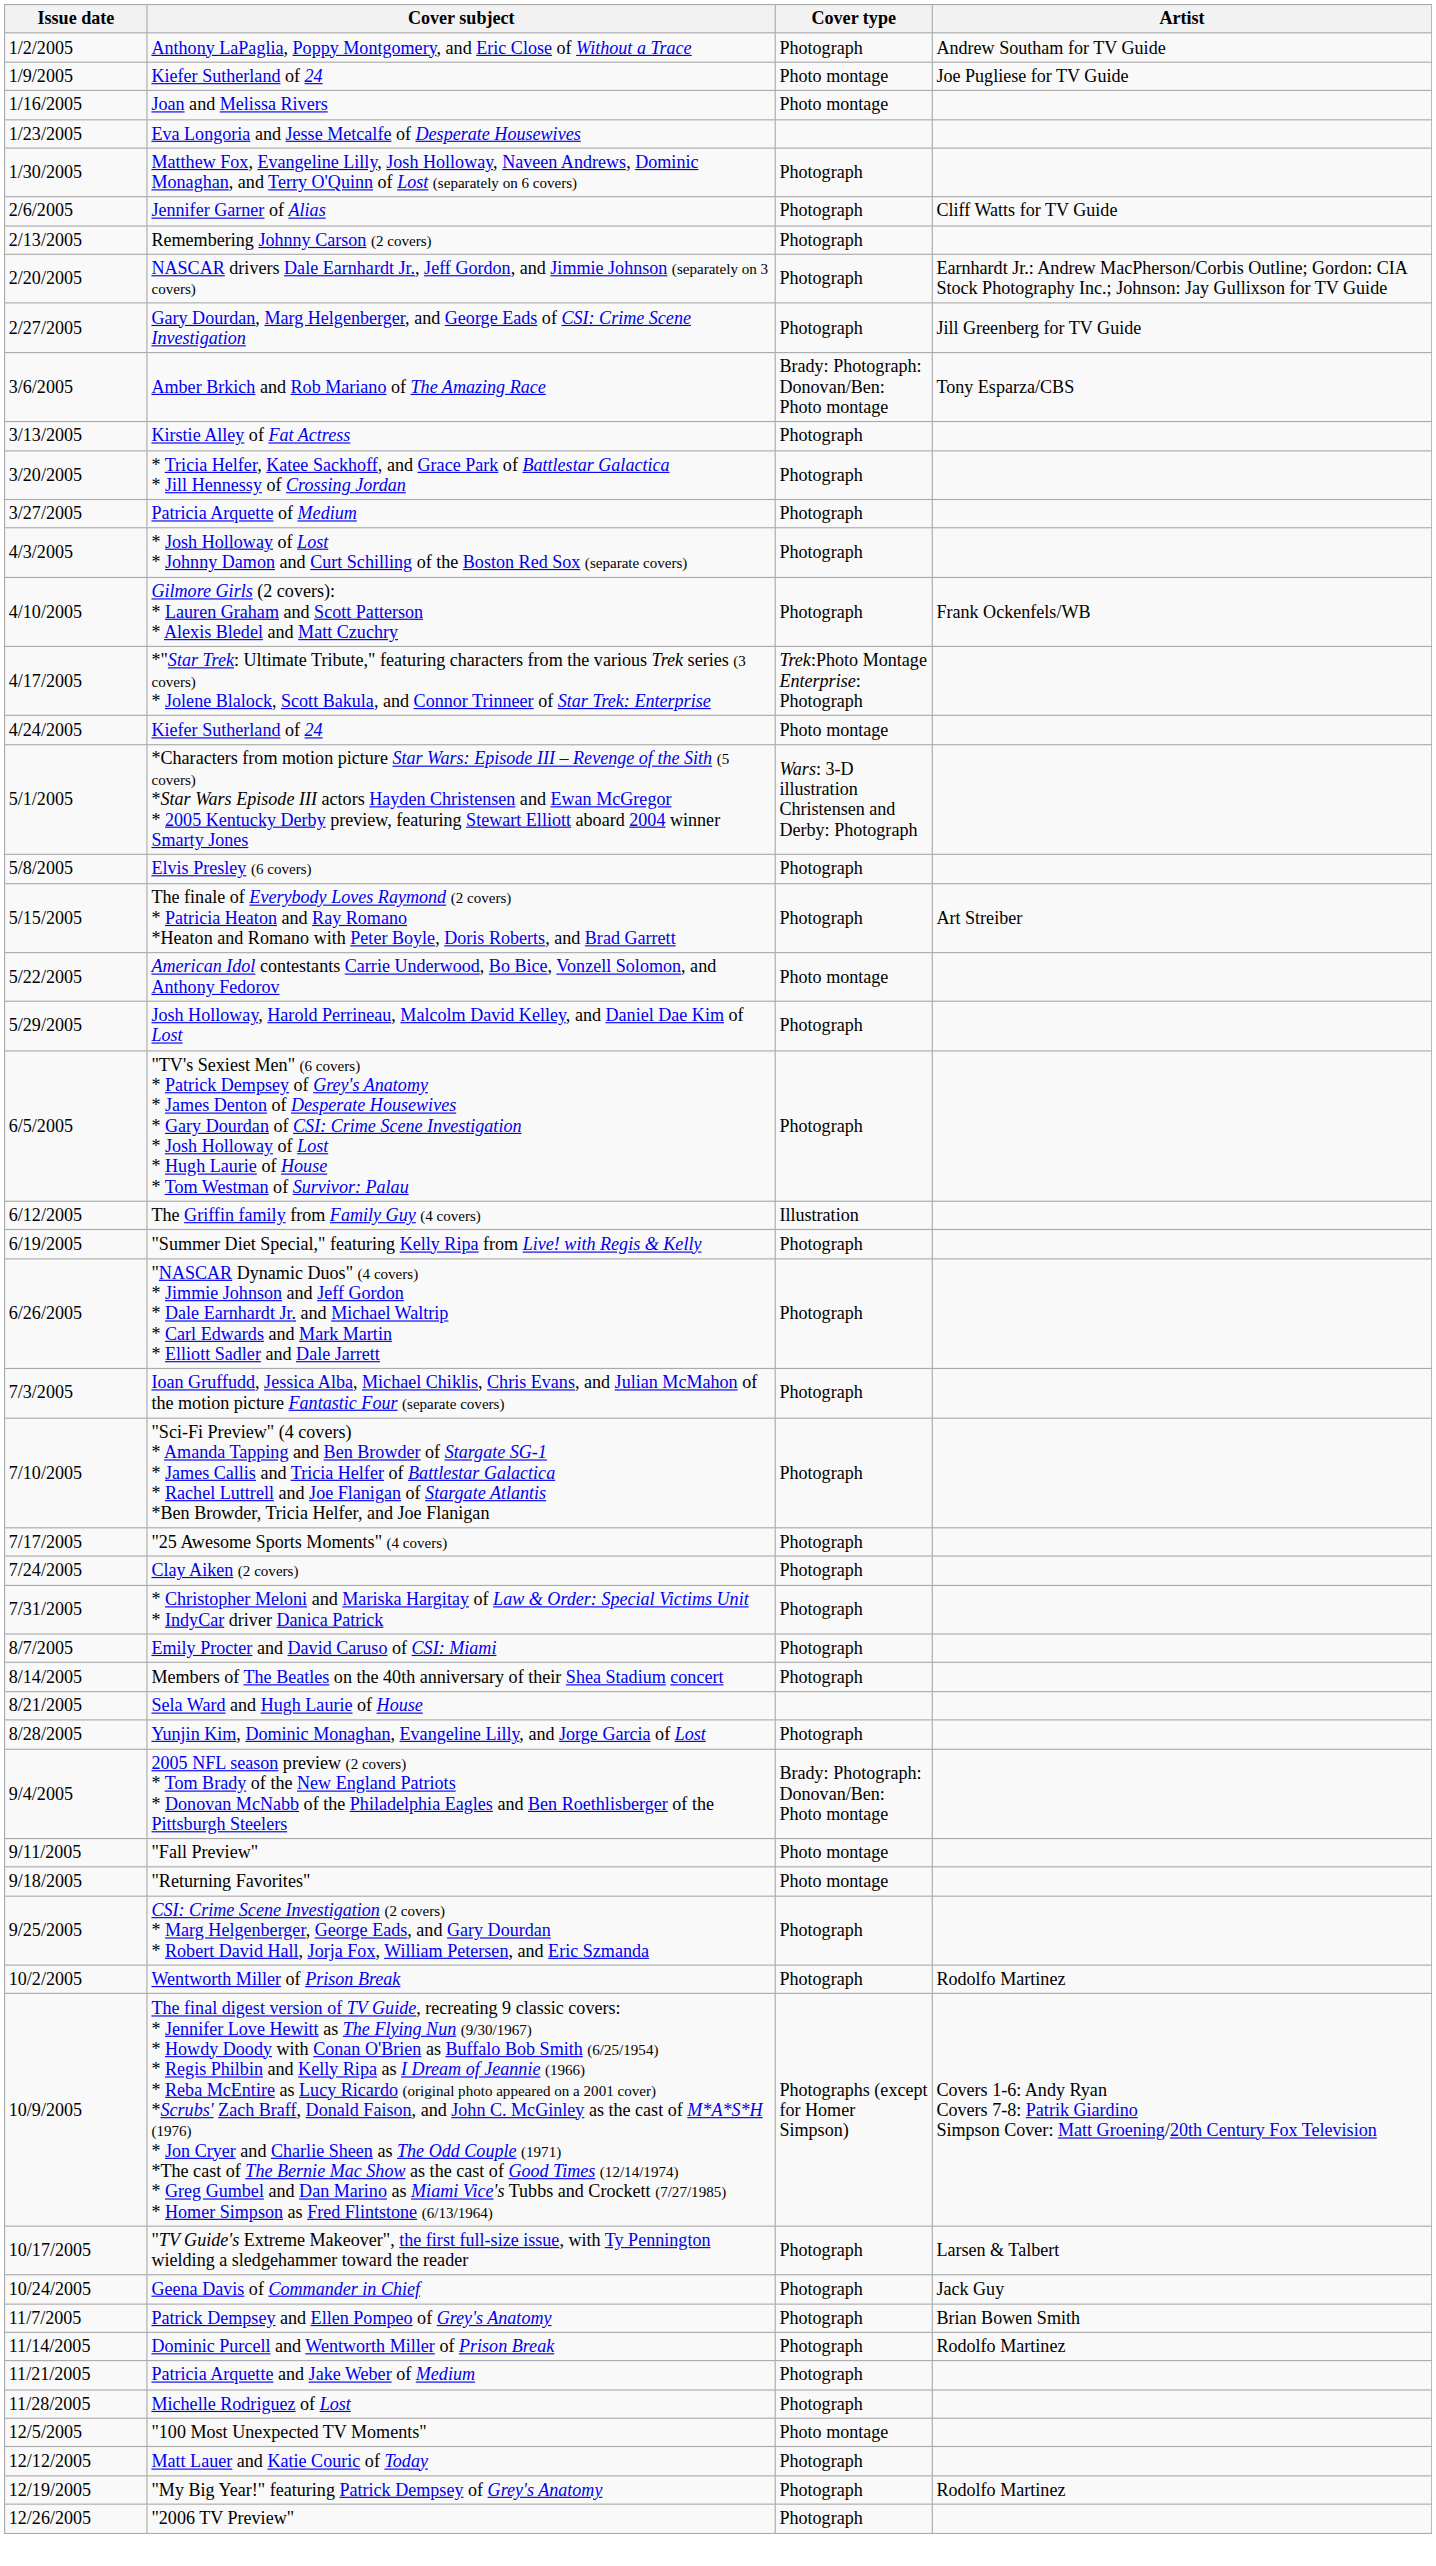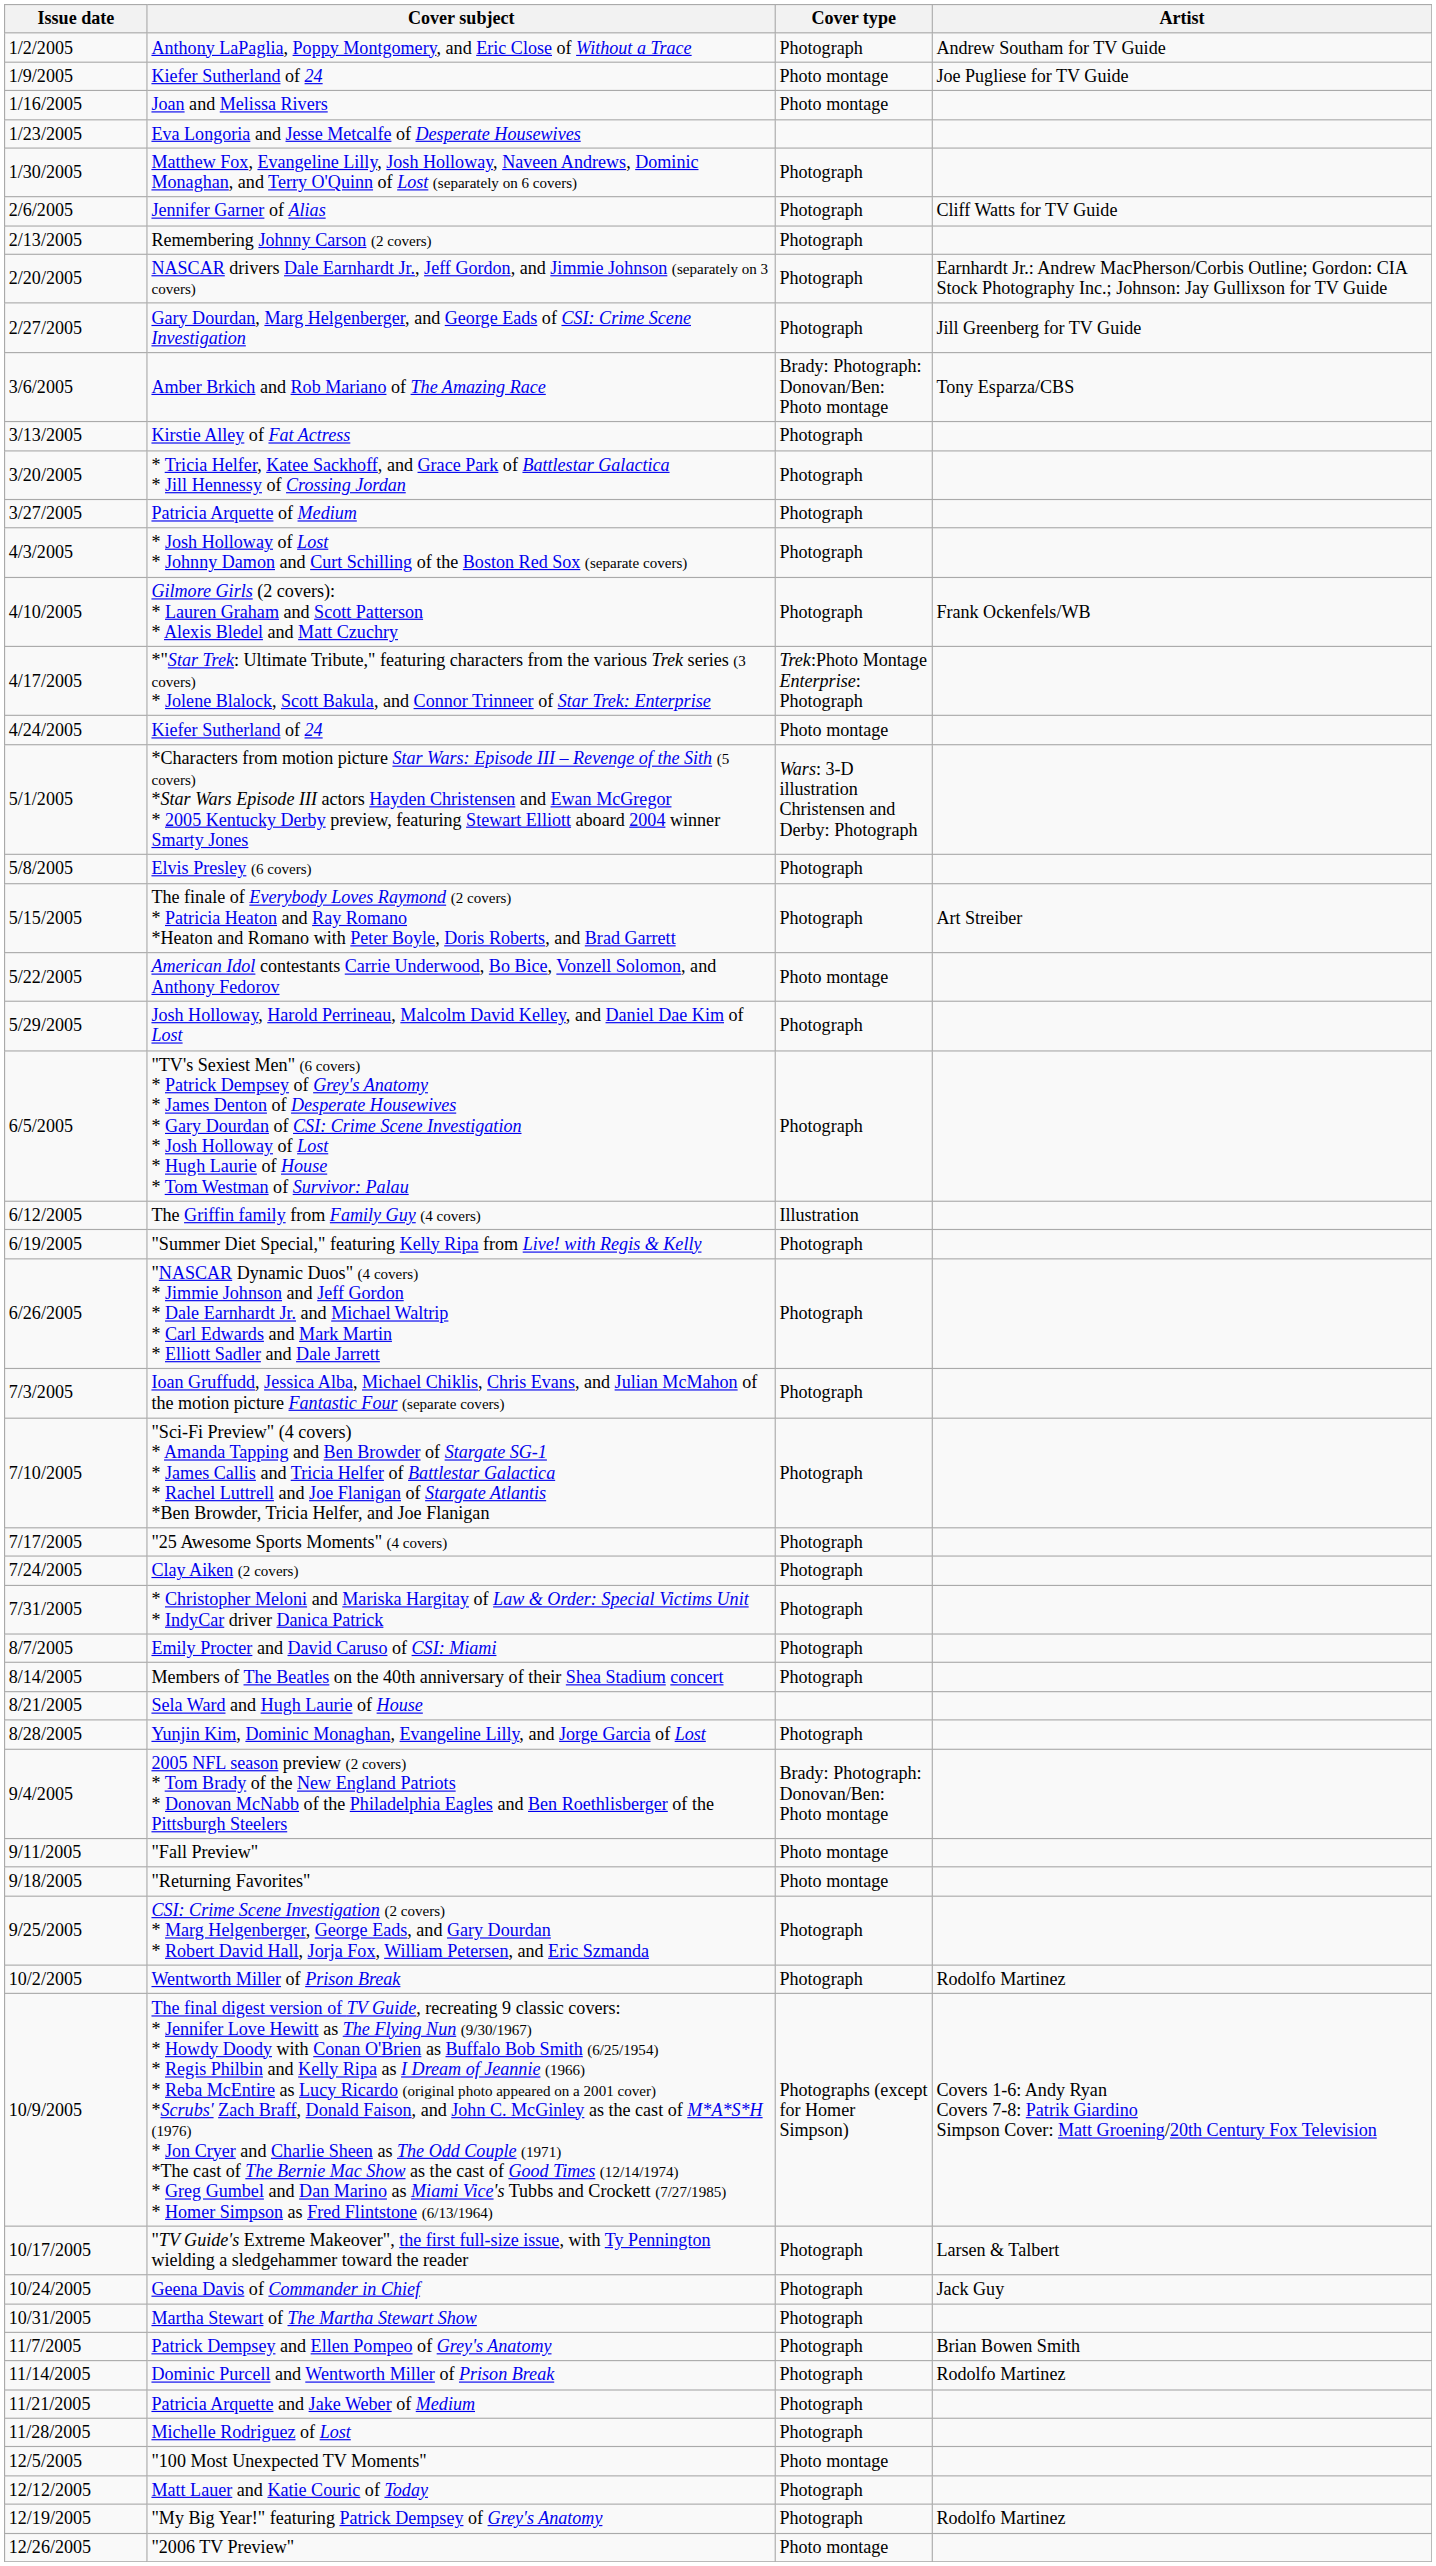+ row: 10/31/2005 | Martha Stewart of The Martha Stewart Show | Photograph
"2006 TV Preview" | Cover type: Photograph -> Photo montage
